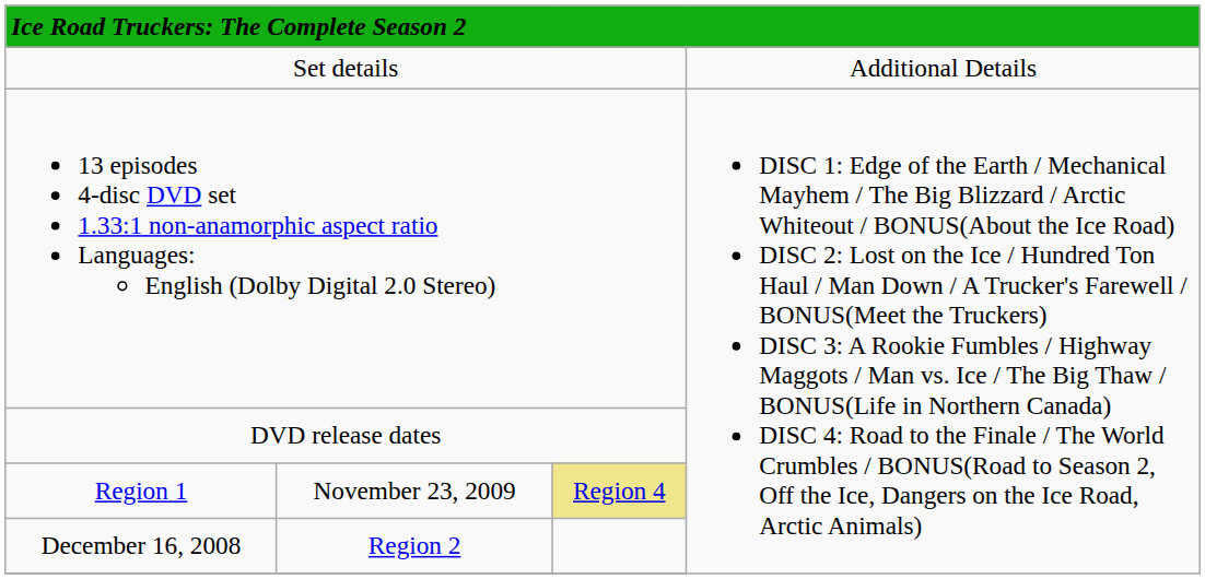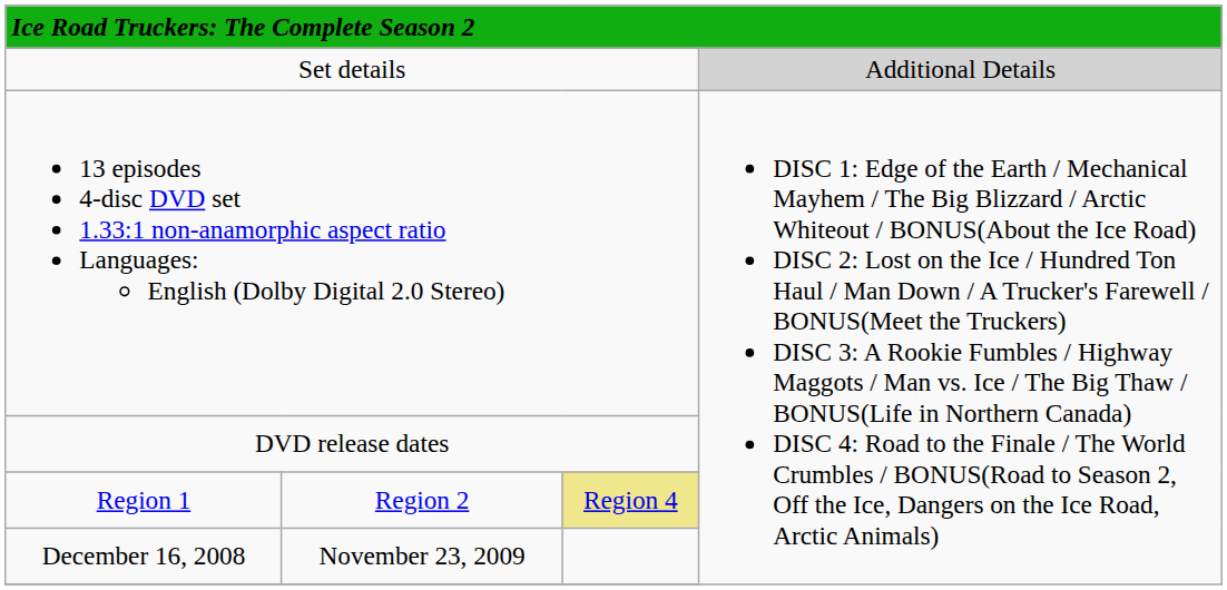Set details | column 4: no background -> lightgrey background
Region 1 | column 2: November 23, 2009 -> Region 2
December 16, 2008 | column 2: Region 2 -> November 23, 2009
